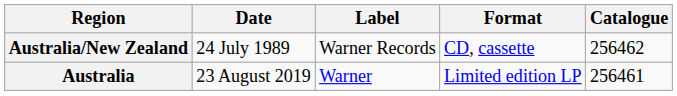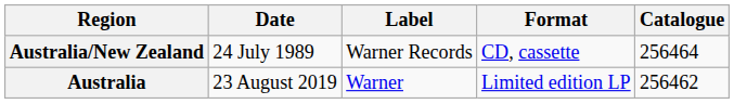Australia/New Zealand | Catalogue: 256462 -> 256464
Australia | Catalogue: 256461 -> 256462
